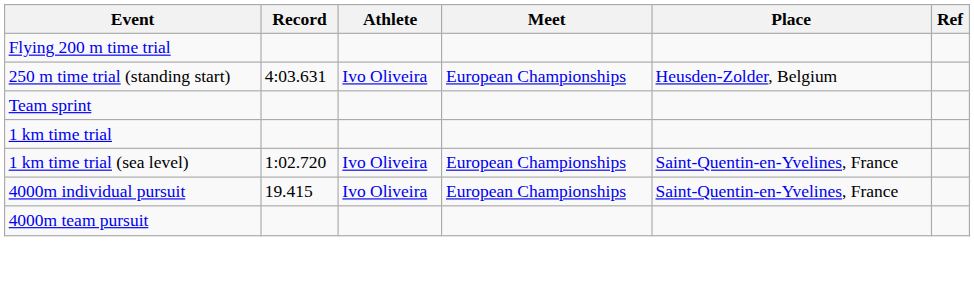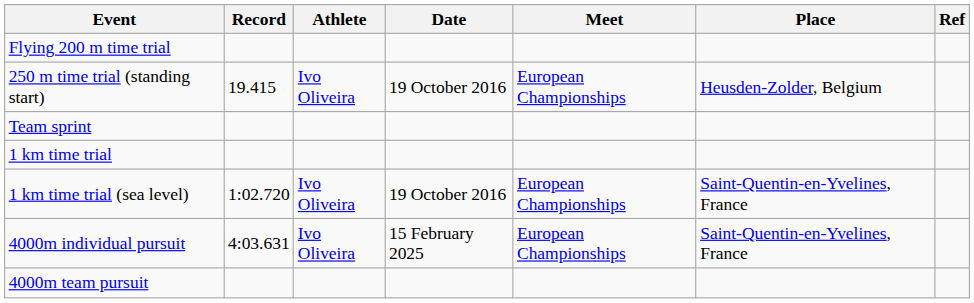+ column: Date | 19 October 2016 | 19 October 2016 | 15 February 2025
250 m time trial (standing start) | Record: 4:03.631 -> 19.415
4000m individual pursuit | Record: 19.415 -> 4:03.631
